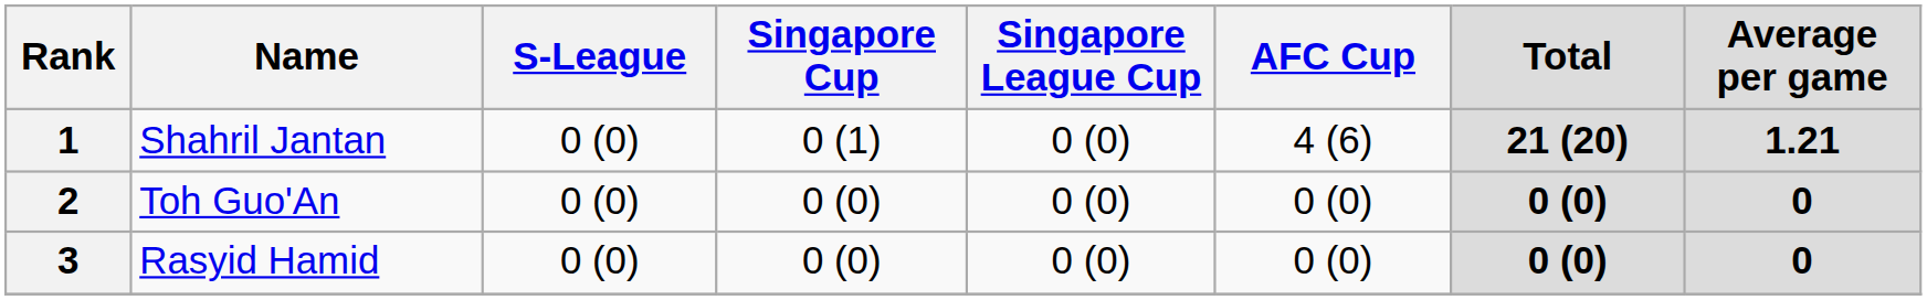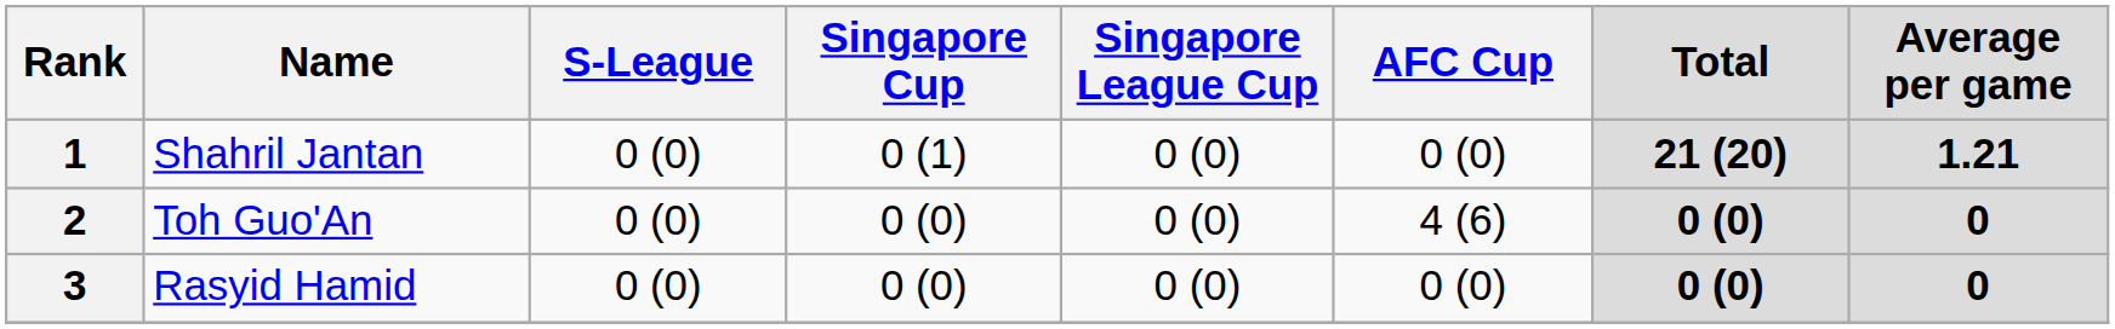1 | AFC Cup: 4 (6) -> 0 (0)
2 | AFC Cup: 0 (0) -> 4 (6)
